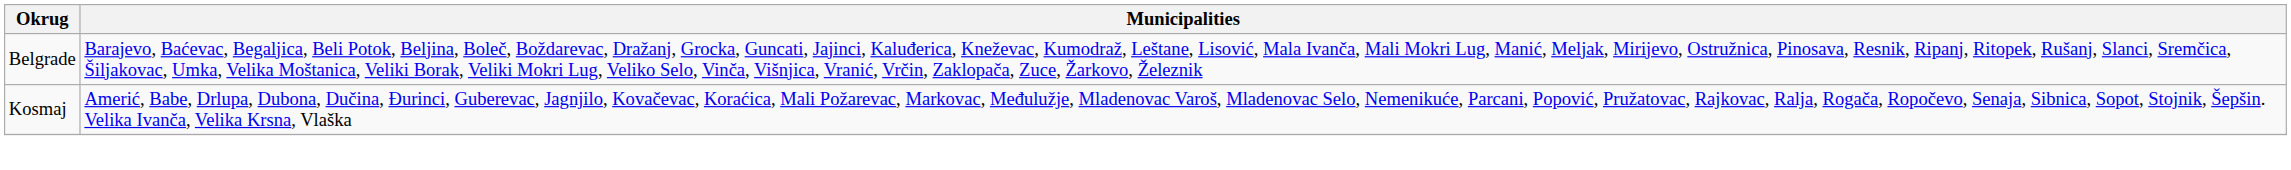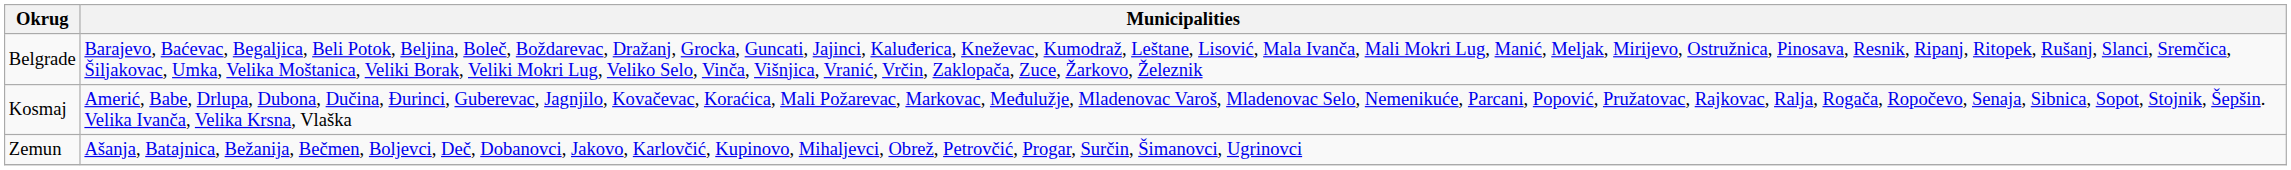+ row: Zemun | Ašanja, Batajnica, Bežanija, Bečmen, Boljevci, Deč, Dobanovci, Jakovo, Karlovčić, Kupinovo, Mihaljevci, Obrež, Petrovčić, Progar, Surčin, Šimanovci, Ugrinovci
